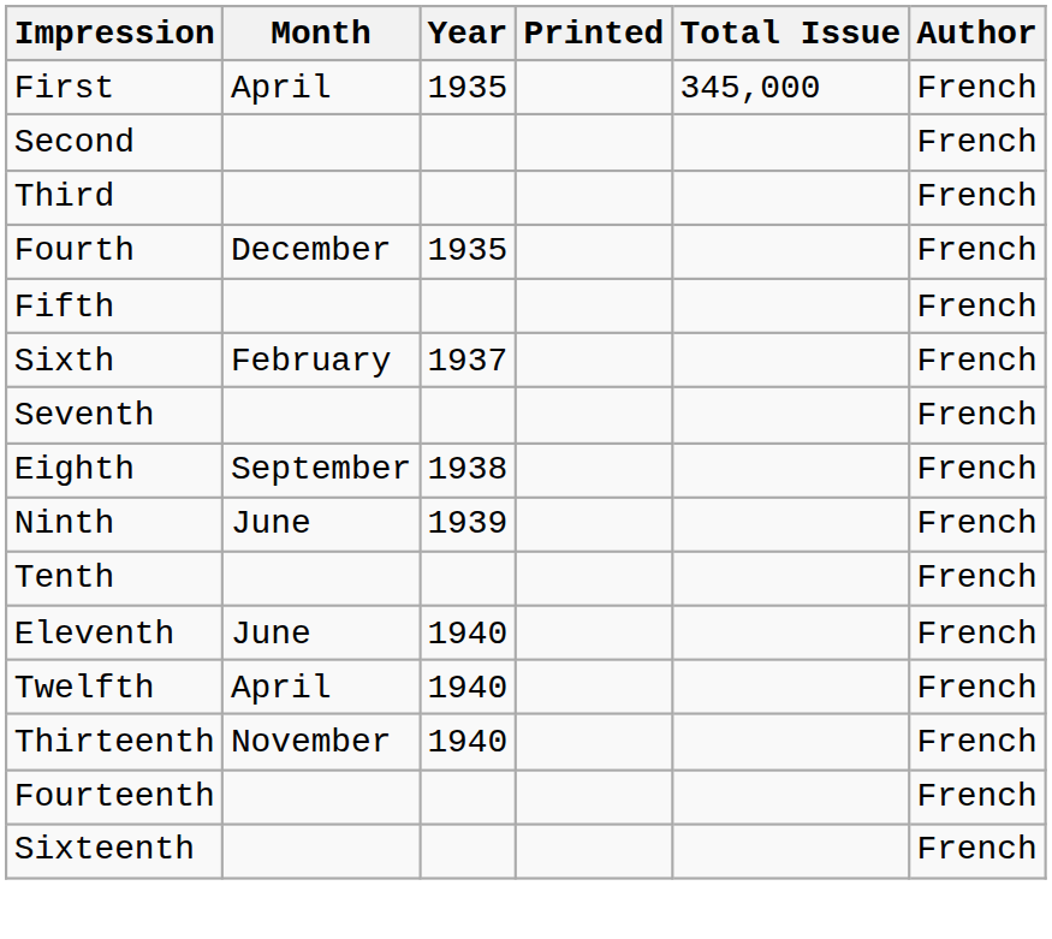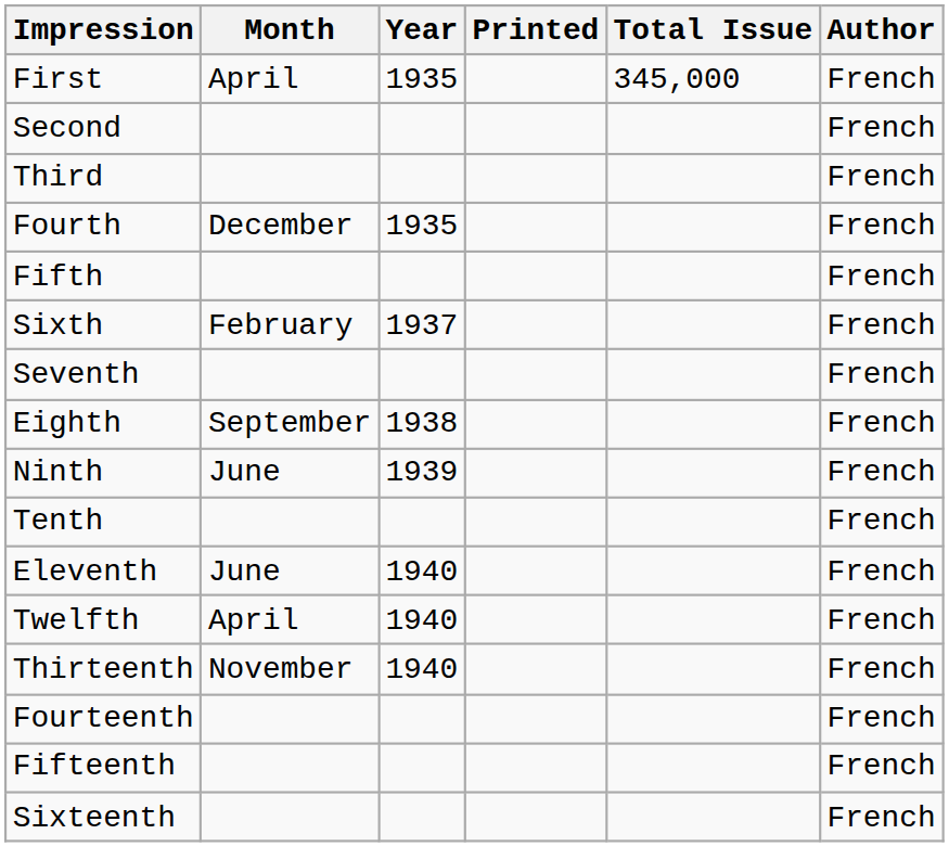+ row: Fifteenth | French
